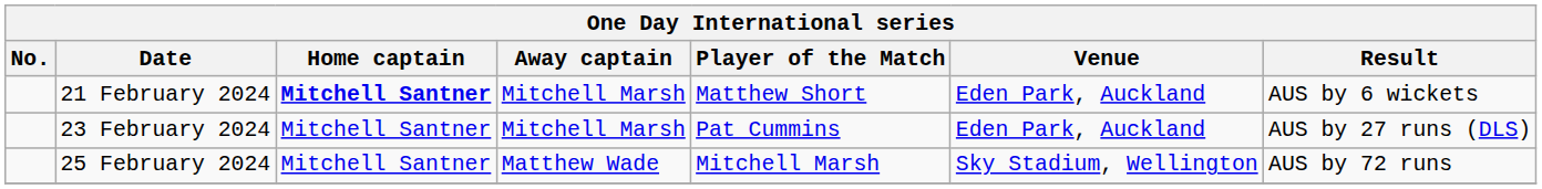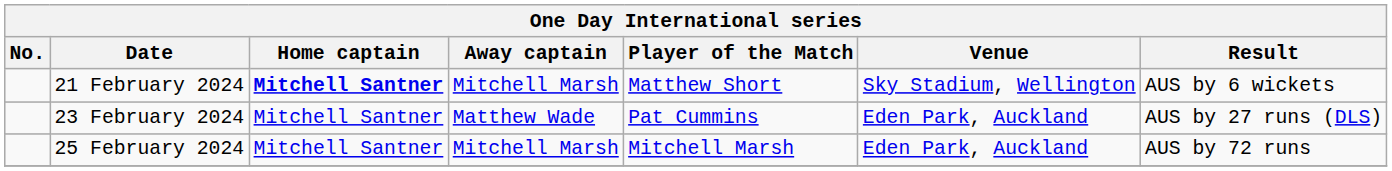21 February 2024 | Venue: Eden Park, Auckland -> Sky Stadium, Wellington
23 February 2024 | Away captain: Mitchell Marsh -> Matthew Wade
25 February 2024 | Away captain: Matthew Wade -> Mitchell Marsh
25 February 2024 | Venue: Sky Stadium, Wellington -> Eden Park, Auckland
